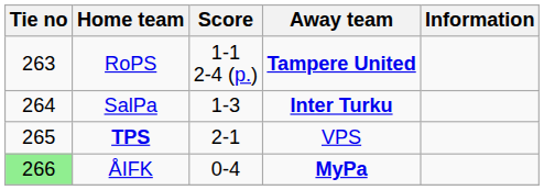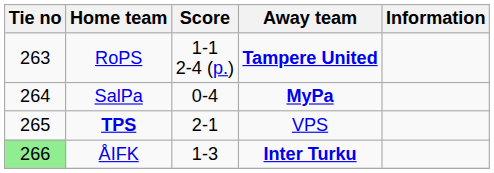SalPa | Score: 1-3 -> 0-4
SalPa | Away team: Inter Turku -> MyPa
ÅIFK | Score: 0-4 -> 1-3
ÅIFK | Away team: MyPa -> Inter Turku
